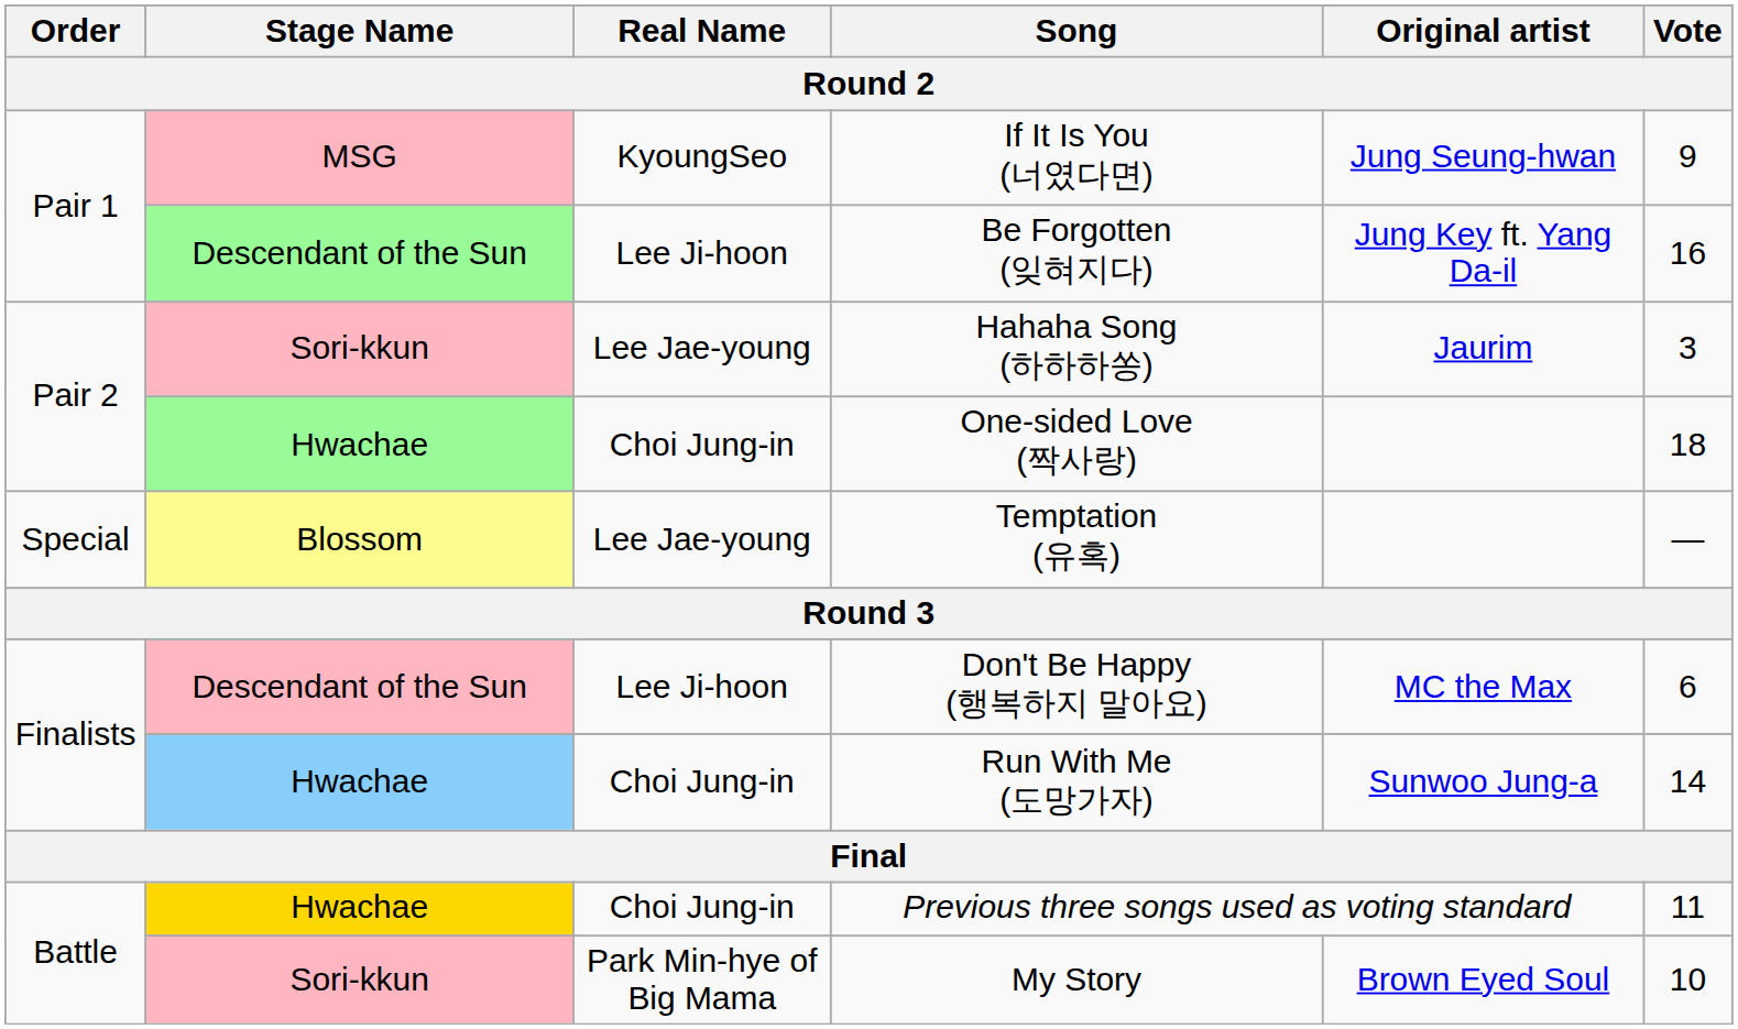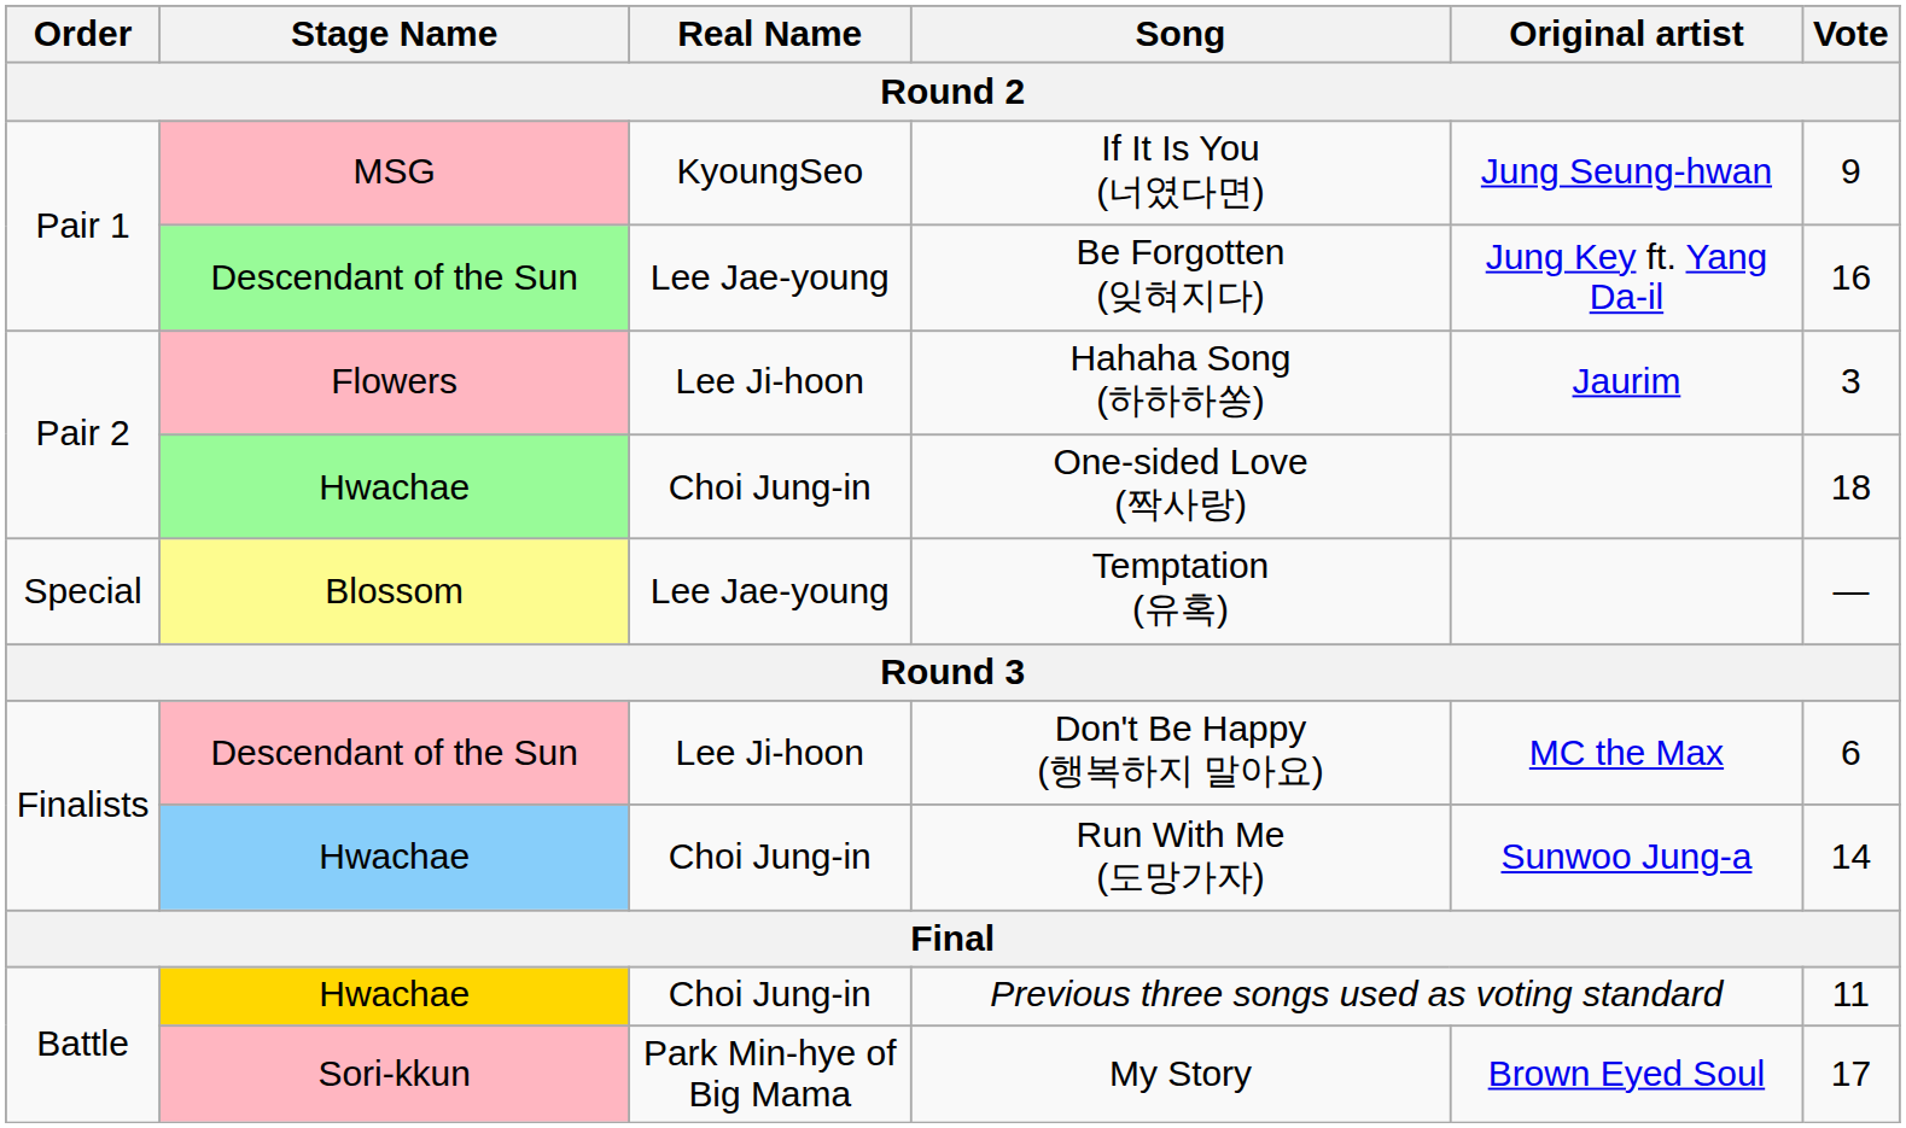Be Forgotten (잊혀지다) | Real Name: Lee Ji-hoon -> Lee Jae-young
Hahaha Song (하하하쏭) | Stage Name: Sori-kkun -> Flowers
Hahaha Song (하하하쏭) | Real Name: Lee Jae-young -> Lee Ji-hoon
My Story | Vote: 10 -> 17
